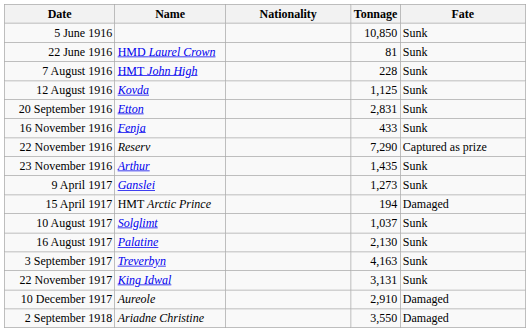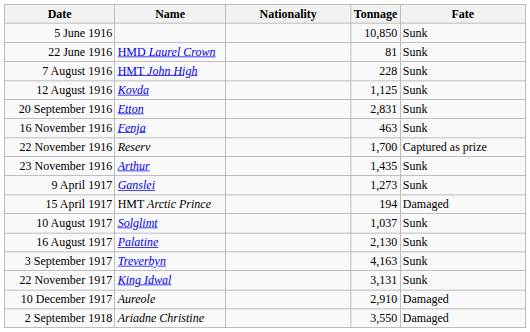16 November 1916 | Tonnage: 433 -> 463
22 November 1916 | Tonnage: 7,290 -> 1,700
